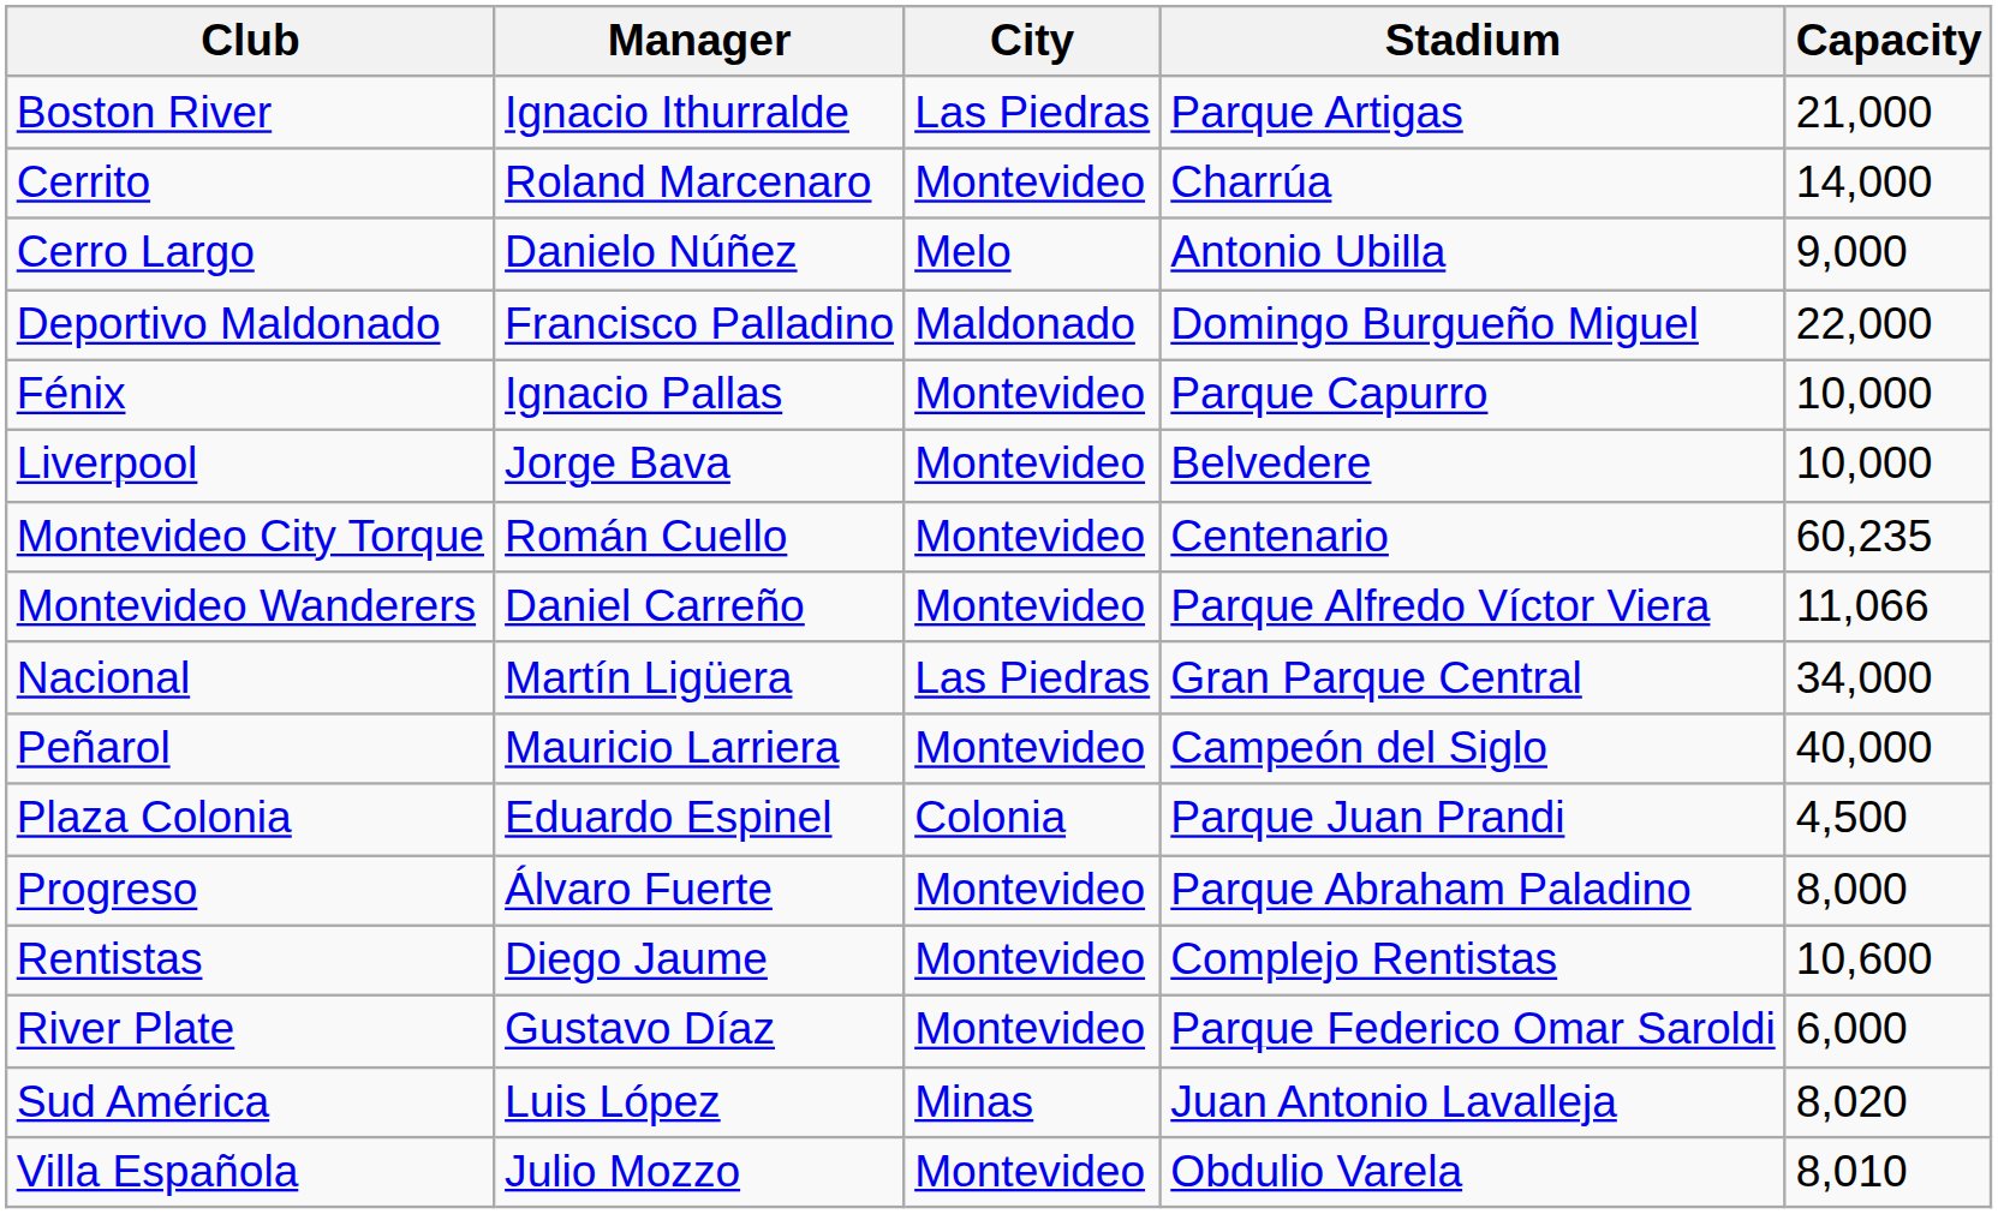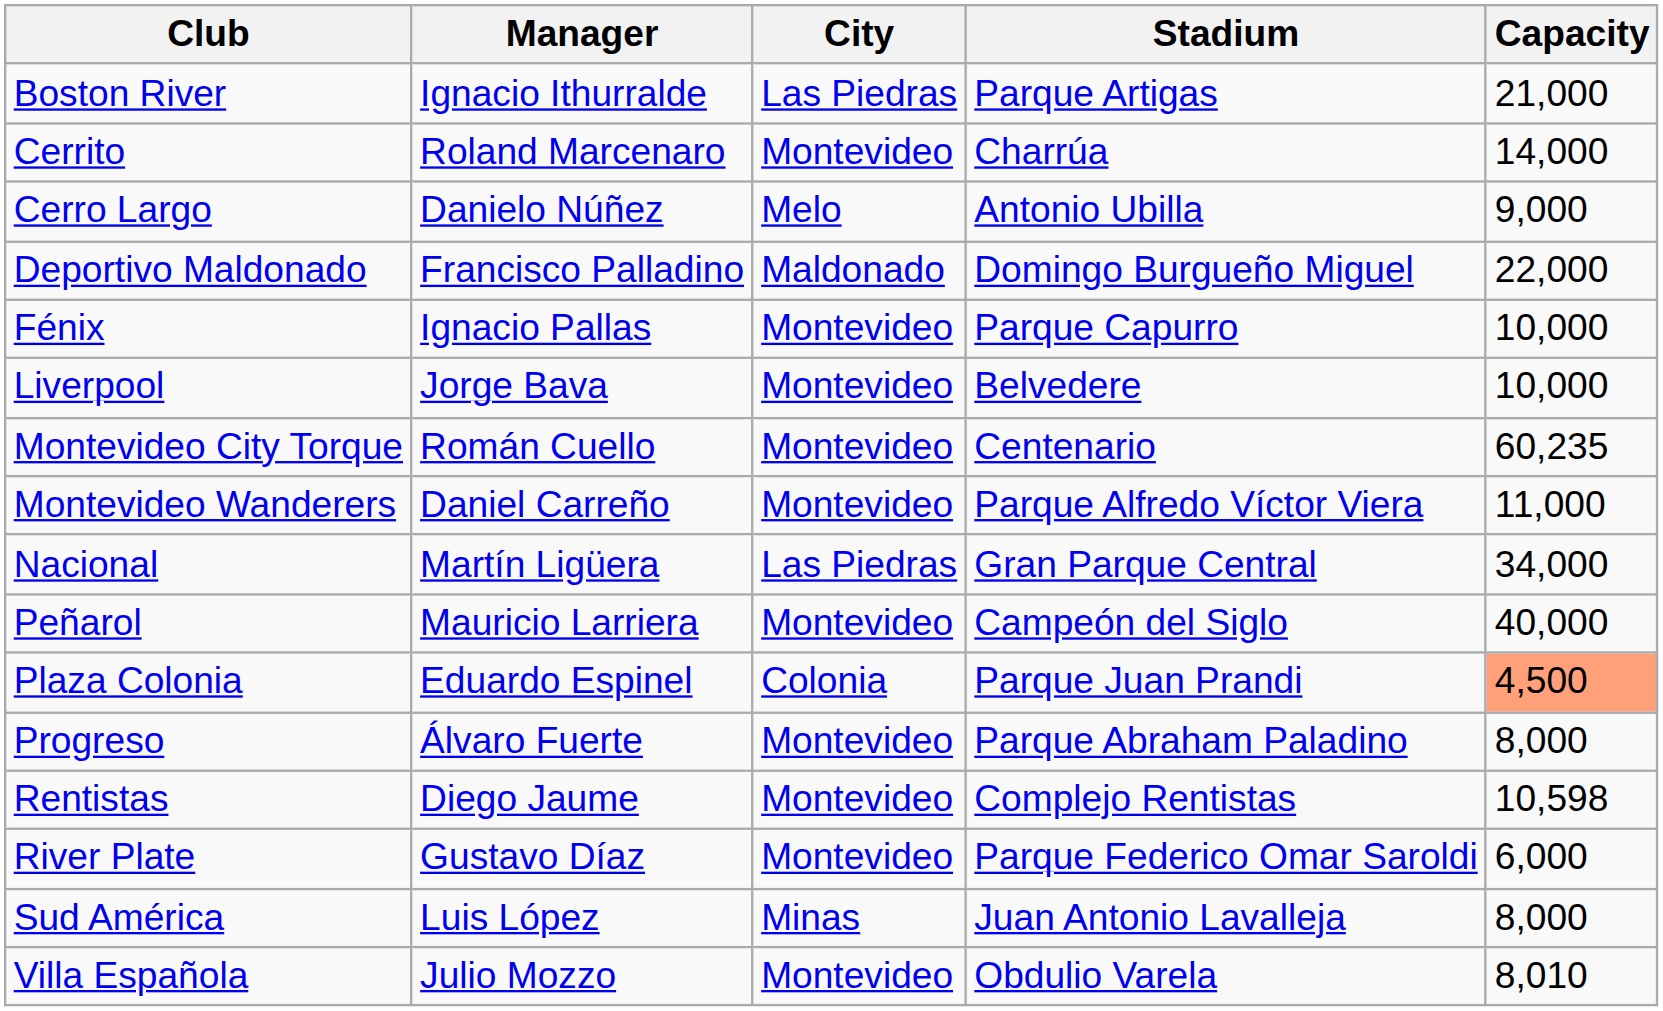Montevideo Wanderers | Capacity: 11,066 -> 11,000
Plaza Colonia | Capacity: no background -> lightsalmon background
Rentistas | Capacity: 10,600 -> 10,598
Sud América | Capacity: 8,020 -> 8,000
